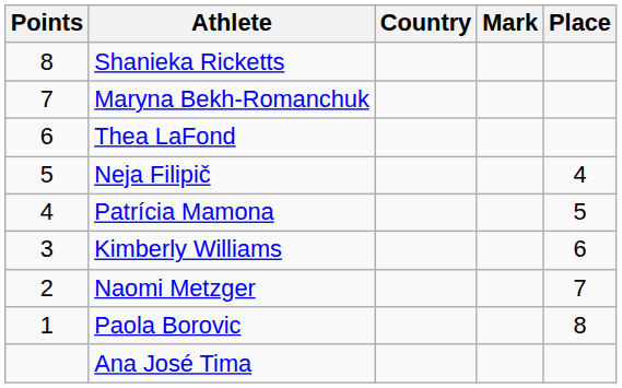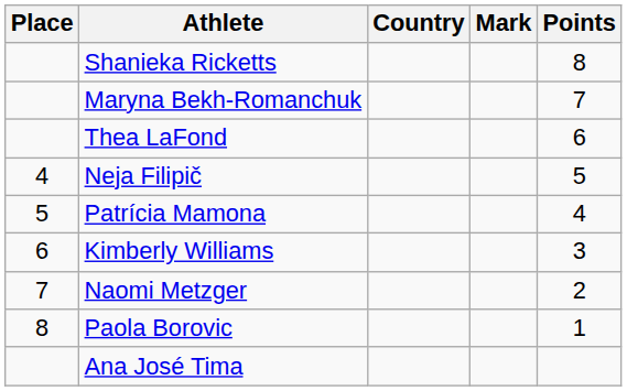columns swapped: Place <-> Points
